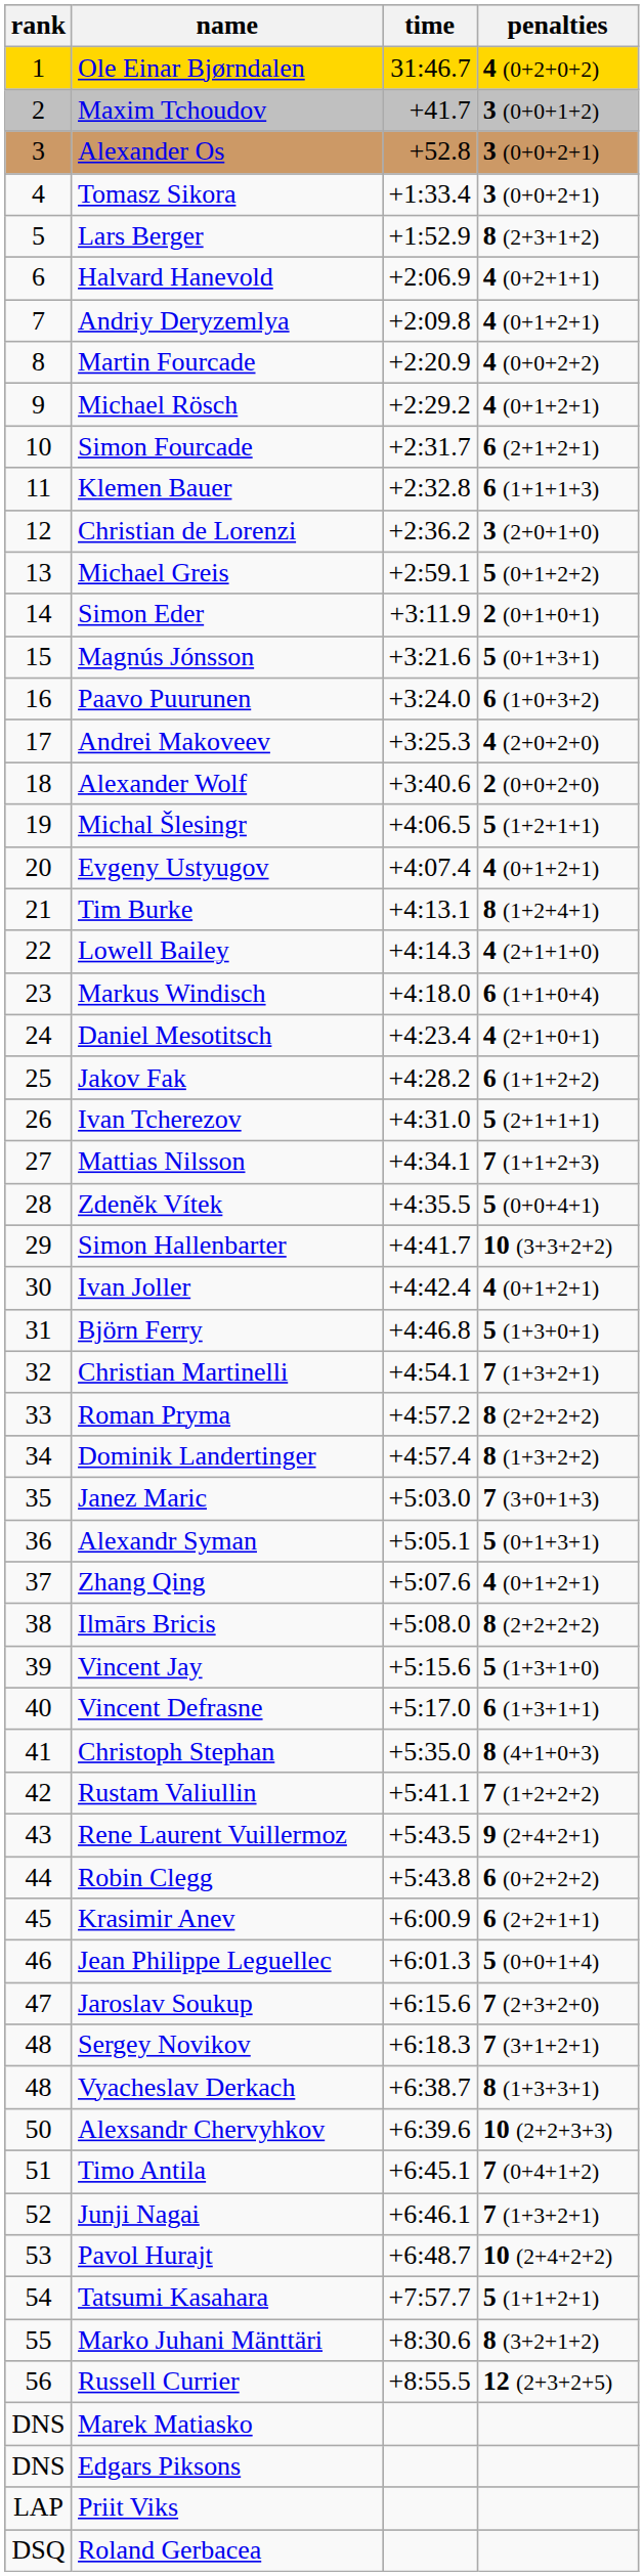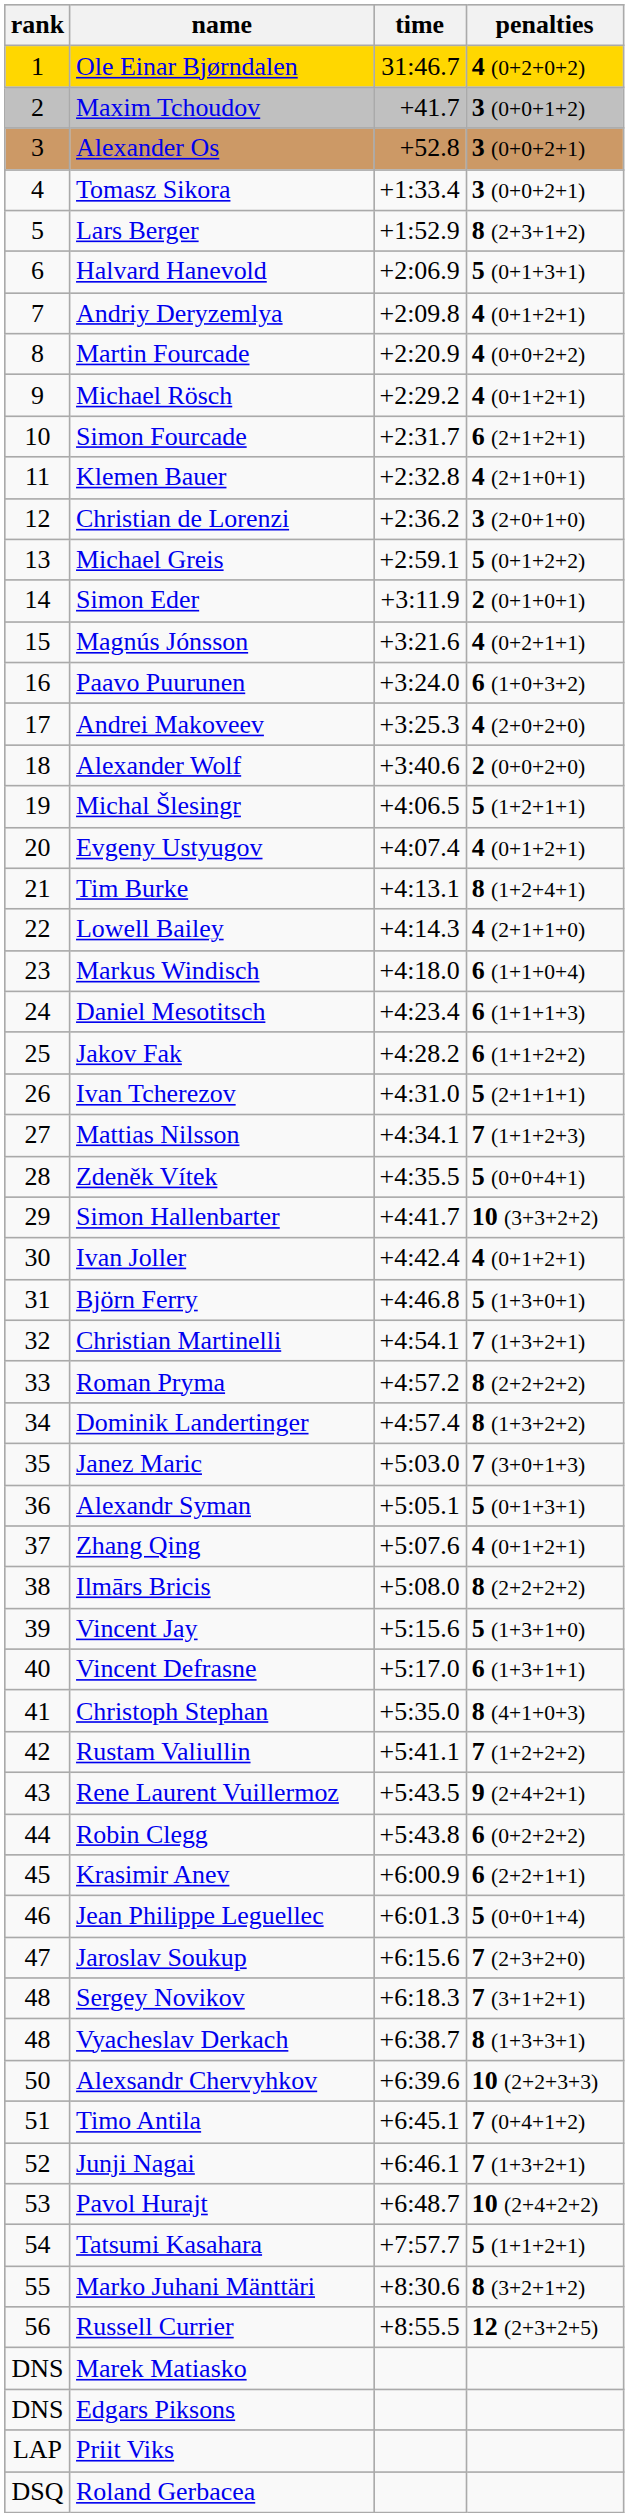Halvard Hanevold | penalties: 4 (0+2+1+1) -> 5 (0+1+3+1)
Klemen Bauer | penalties: 6 (1+1+1+3) -> 4 (2+1+0+1)
Magnús Jónsson | penalties: 5 (0+1+3+1) -> 4 (0+2+1+1)
Daniel Mesotitsch | penalties: 4 (2+1+0+1) -> 6 (1+1+1+3)
